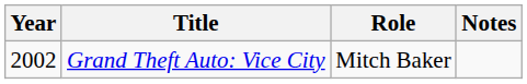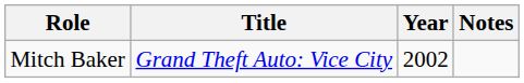columns swapped: Year <-> Role
